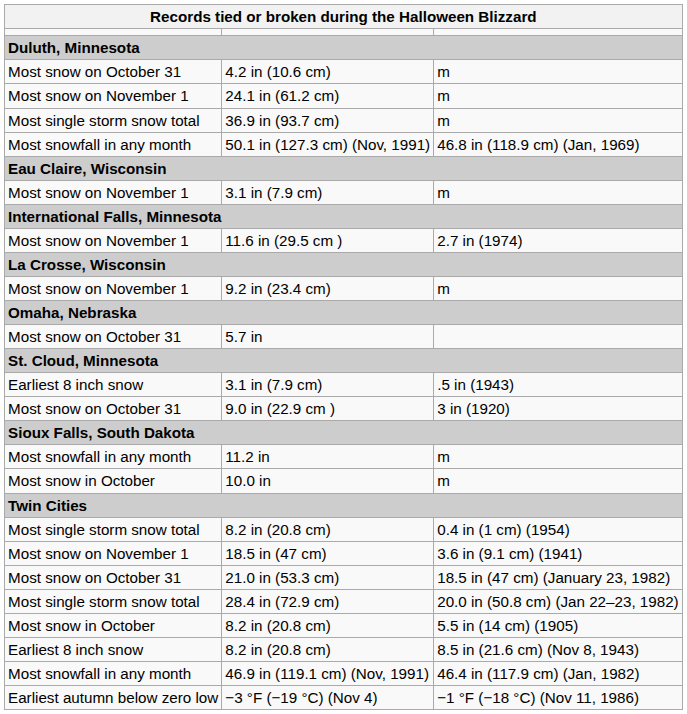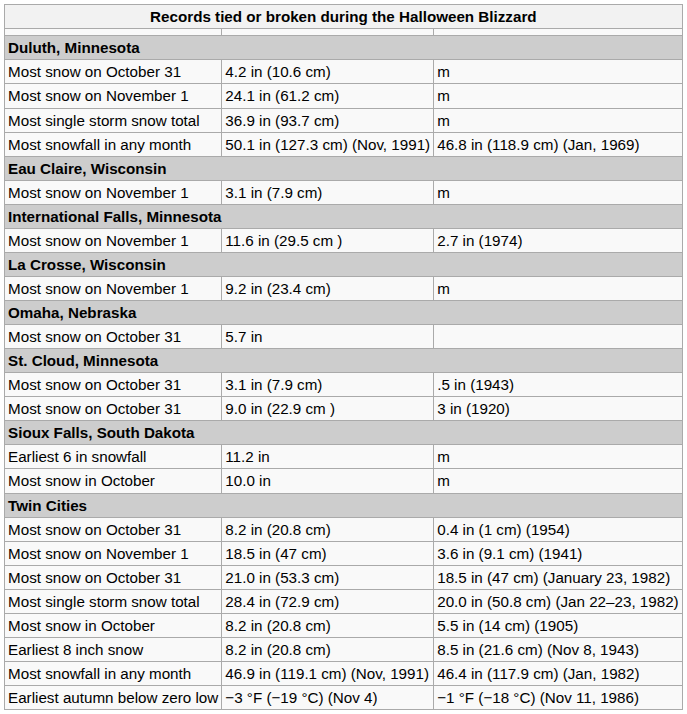3.1 in (7.9 cm) / .5 in (1943) | column 1: Earliest 8 inch snow -> Most snow on October 31
11.2 in | column 1: Most snowfall in any month -> Earliest 6 in snowfall
8.2 in (20.8 cm) / 0.4 in (1 cm) (1954) | column 1: Most single storm snow total -> Most snow on October 31
